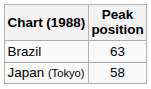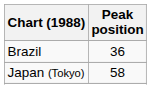Brazil | Peak position: 63 -> 36
